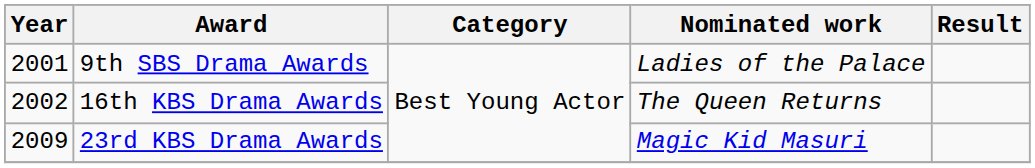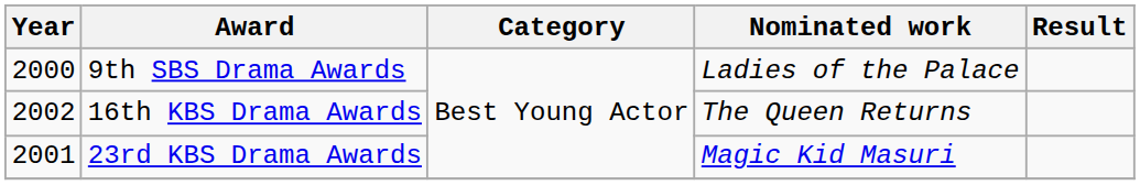9th SBS Drama Awards | Year: 2001 -> 2000
23rd KBS Drama Awards | Year: 2009 -> 2001
